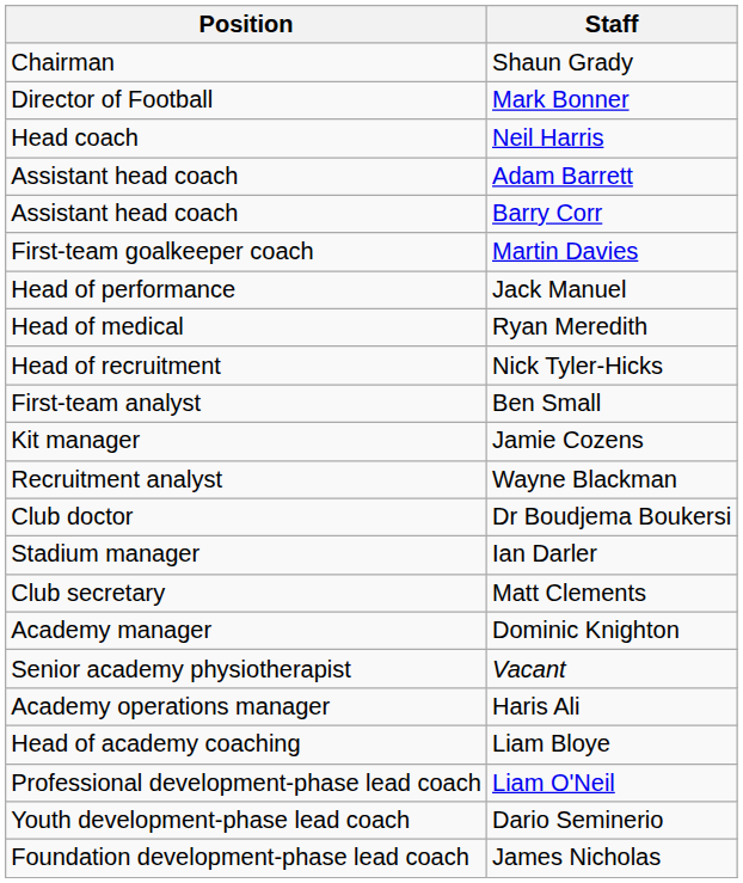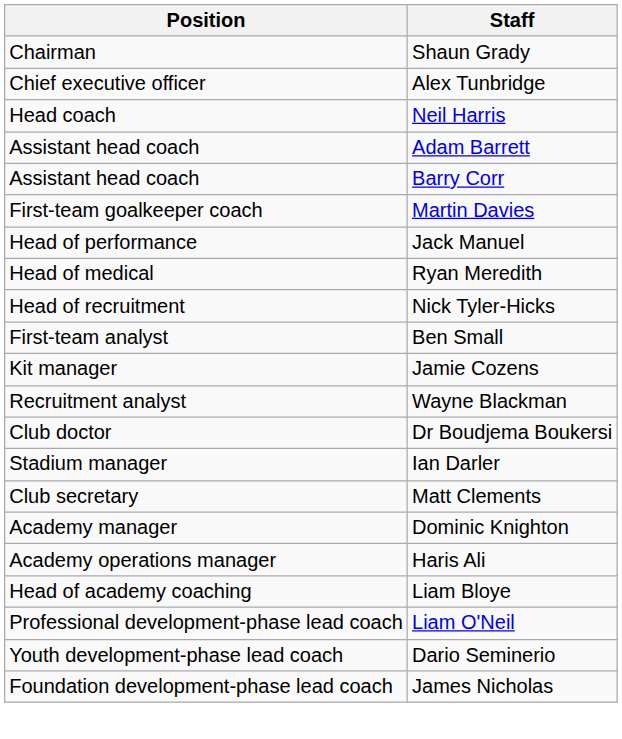+ row: Chief executive officer | Alex Tunbridge
- row: Director of Football | Mark Bonner
- row: Senior academy physiotherapist | Vacant
